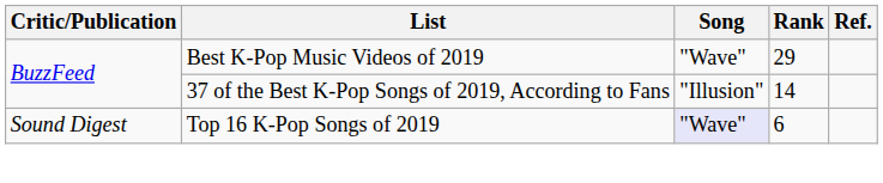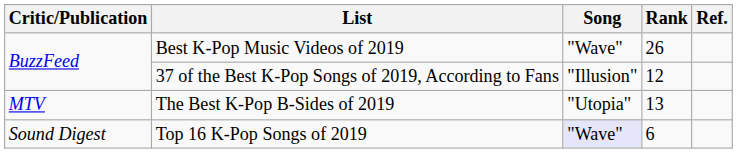Best K-Pop Music Videos of 2019 | Rank: 29 -> 26
37 of the Best K-Pop Songs of 2019, According to Fans | Rank: 14 -> 12
+ row: MTV | The Best K-Pop B-Sides of 2019 | "Utopia" | 13
